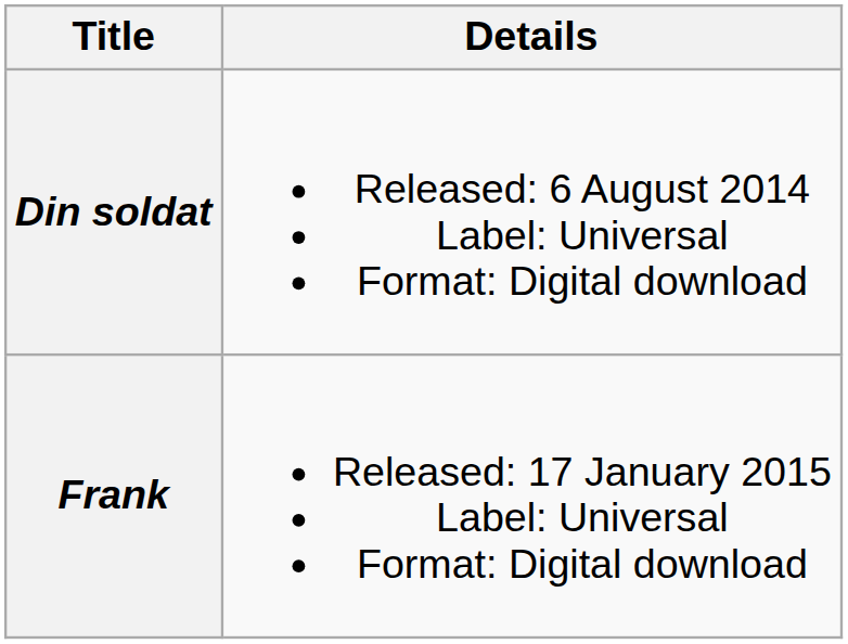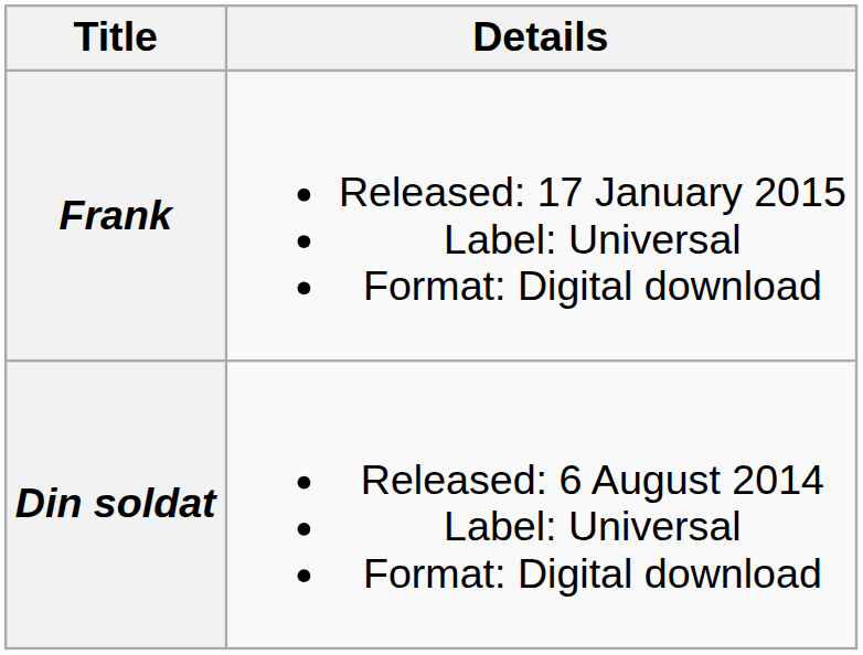rows swapped: Din soldat <-> Frank
